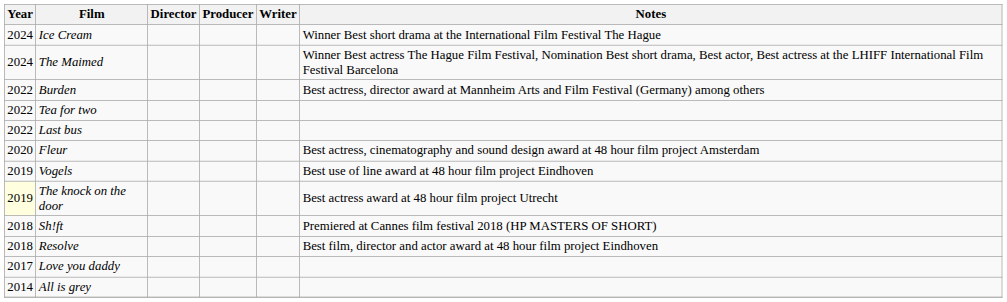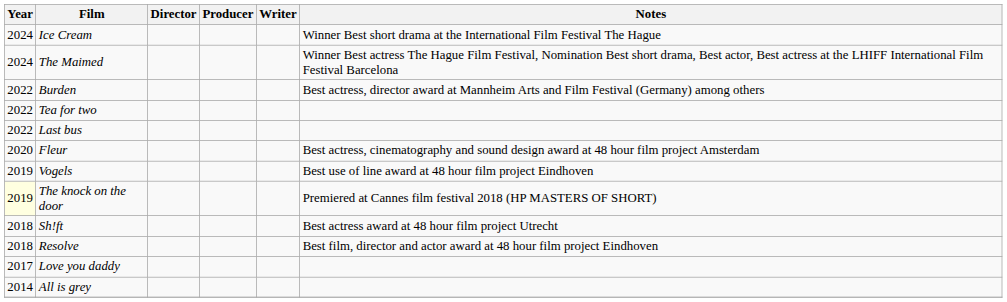The knock on the door | Notes: Best actress award at 48 hour film project Utrecht -> Premiered at Cannes film festival 2018 (HP MASTERS OF SHORT)
Sh!ft | Notes: Premiered at Cannes film festival 2018 (HP MASTERS OF SHORT) -> Best actress award at 48 hour film project Utrecht
